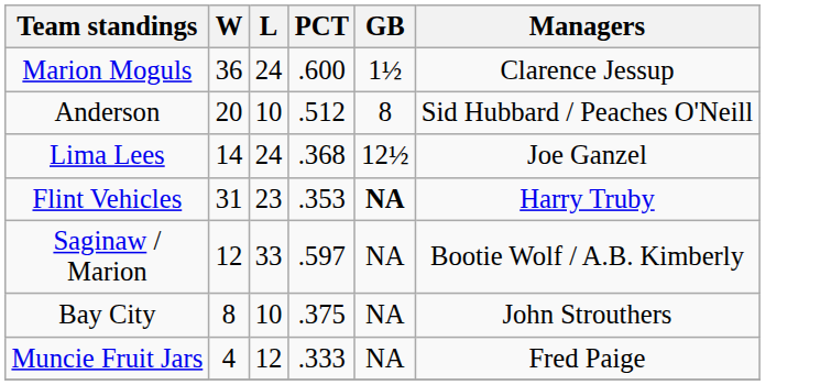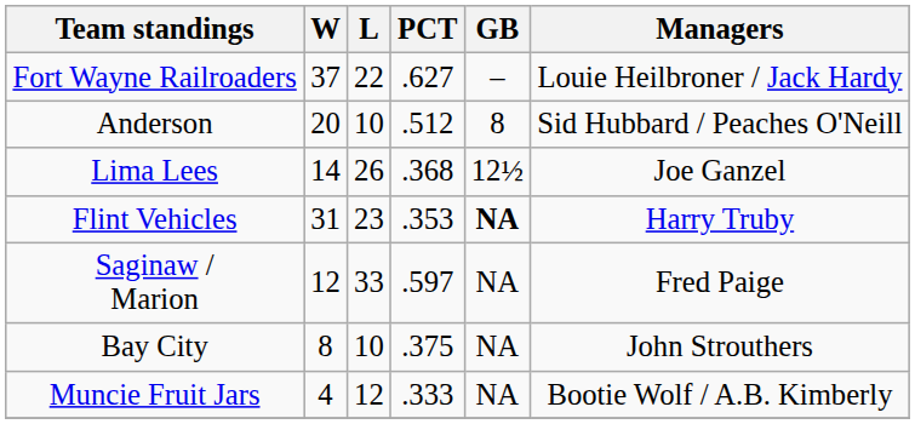+ row: Fort Wayne Railroaders | 37 | 22 | .627 | – | Louie Heilbroner / Jack Hardy
- row: Marion Moguls | 36 | 24 | .600 | 1½ | Clarence Jessup
Lima Lees | L: 24 -> 26
Saginaw / Marion | Managers: Bootie Wolf / A.B. Kimberly -> Fred Paige
Muncie Fruit Jars | Managers: Fred Paige -> Bootie Wolf / A.B. Kimberly
